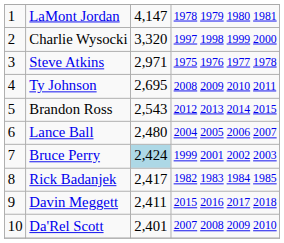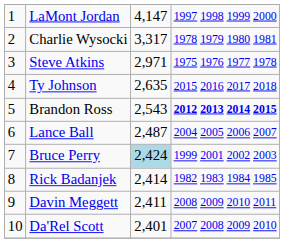LaMont Jordan | column 4: 1978 1979 1980 1981 -> 1997 1998 1999 2000
Charlie Wysocki | column 3: 3,320 -> 3,317
Charlie Wysocki | column 4: 1997 1998 1999 2000 -> 1978 1979 1980 1981
Ty Johnson | column 3: 2,695 -> 2,635
Ty Johnson | column 4: 2008 2009 2010 2011 -> 2015 2016 2017 2018
Brandon Ross | column 4: normal -> bold
Lance Ball | column 3: 2,480 -> 2,487
Rick Badanjek | column 3: 2,417 -> 2,414
Davin Meggett | column 4: 2015 2016 2017 2018 -> 2008 2009 2010 2011
